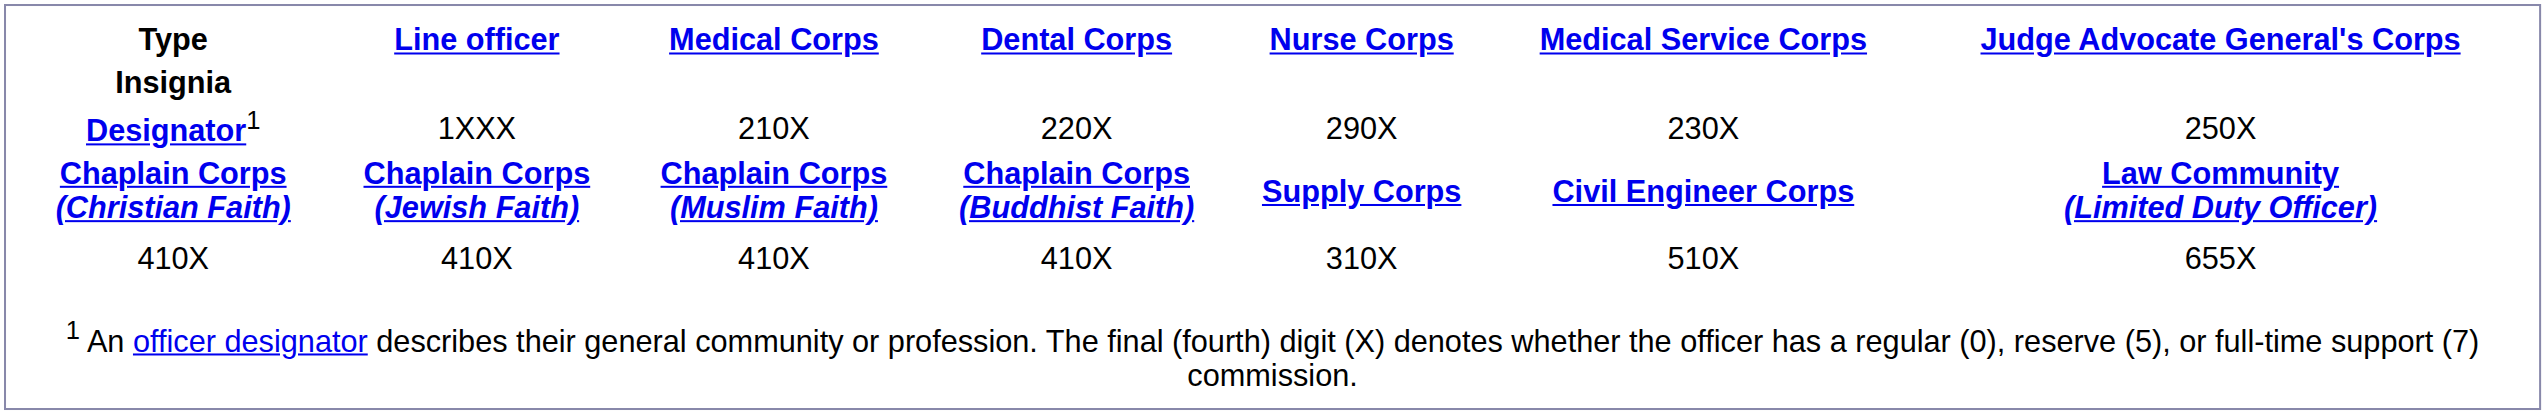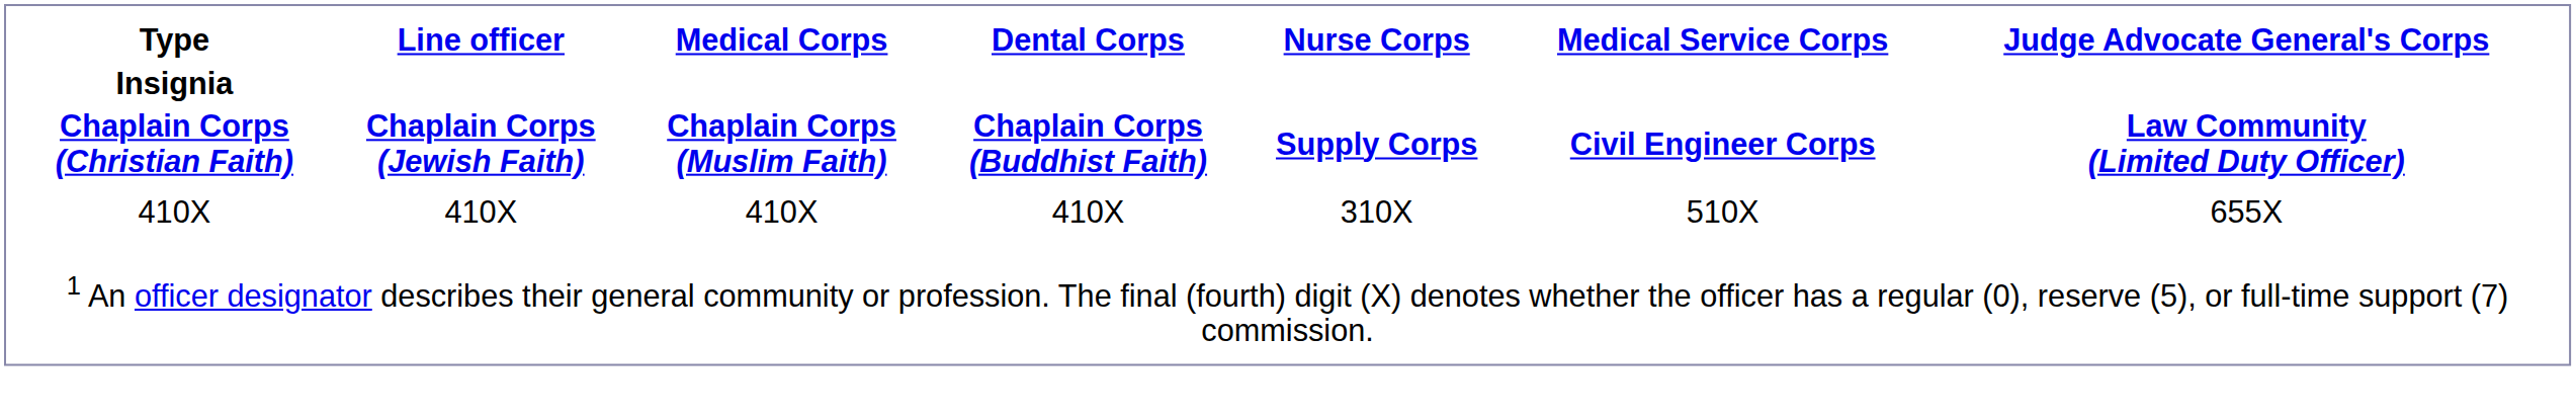- row: Designator1 | 1XXX | 210X | 220X | 290X | 230X | 250X
